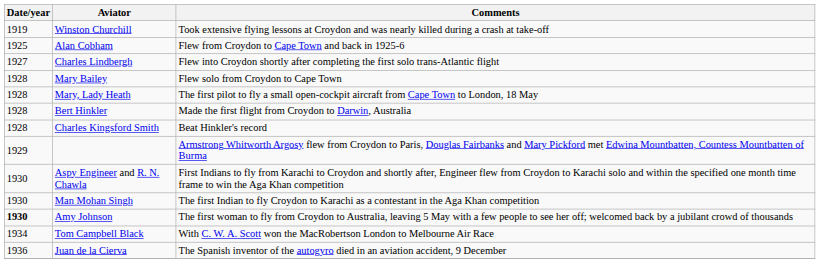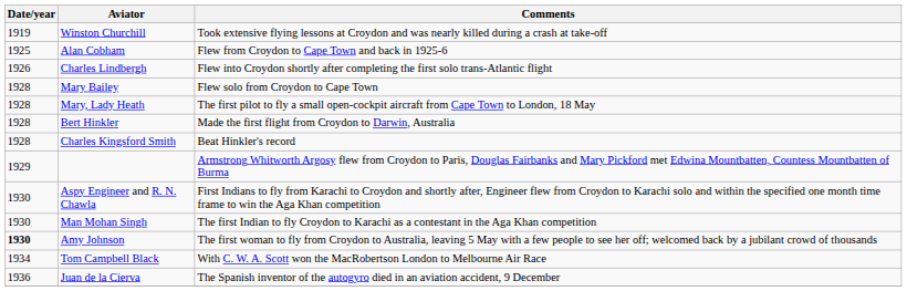Charles Lindbergh | Date/year: 1927 -> 1926
